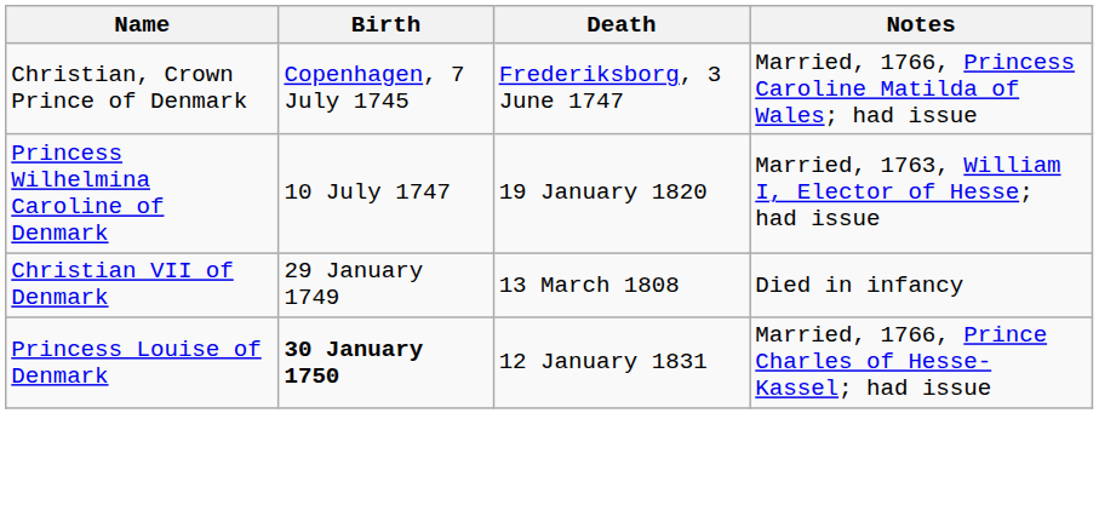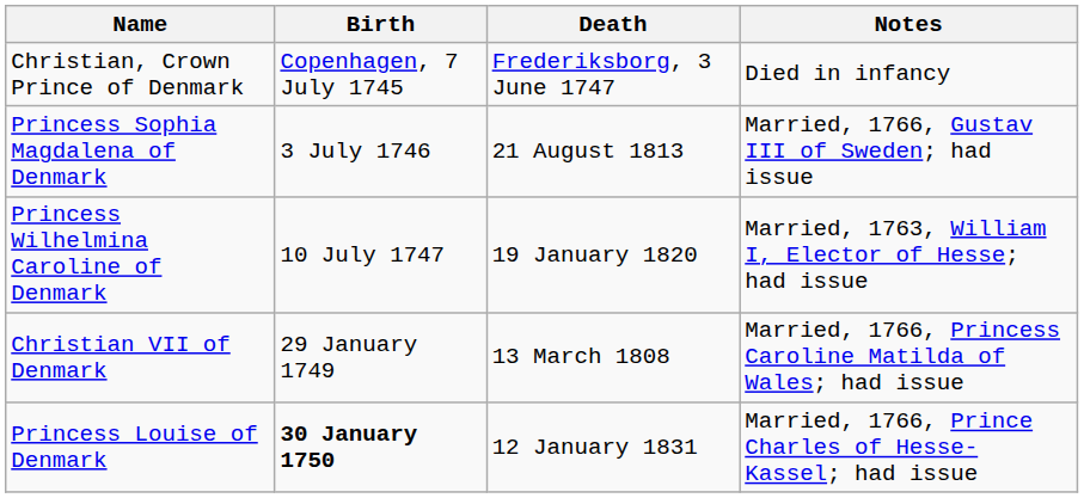Christian, Crown Prince of Denmark | Notes: Married, 1766, Princess Caroline Matilda of Wales; had issue -> Died in infancy
+ row: Princess Sophia Magdalena of Denmark | 3 July 1746 | 21 August 1813 | Married, 1766, Gustav III of Sweden; had issue
Christian VII of Denmark | Notes: Died in infancy -> Married, 1766, Princess Caroline Matilda of Wales; had issue
